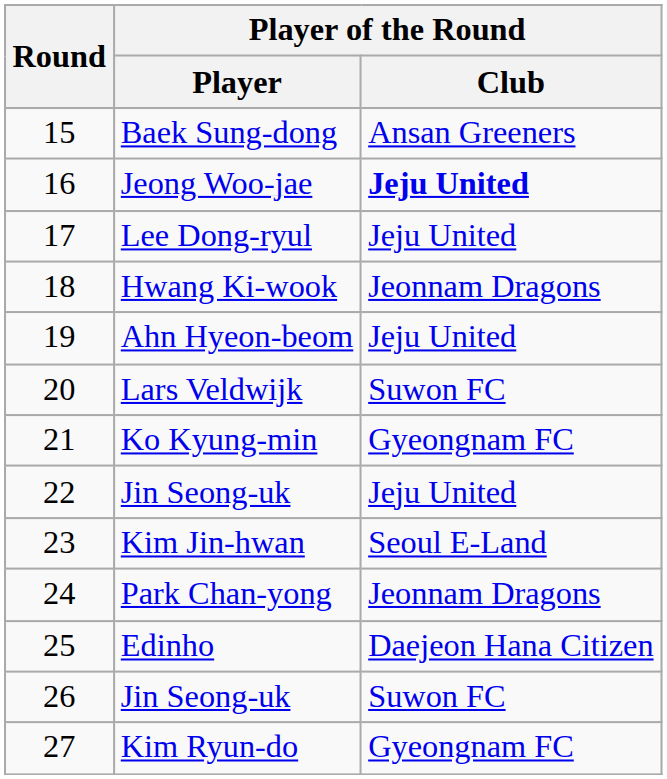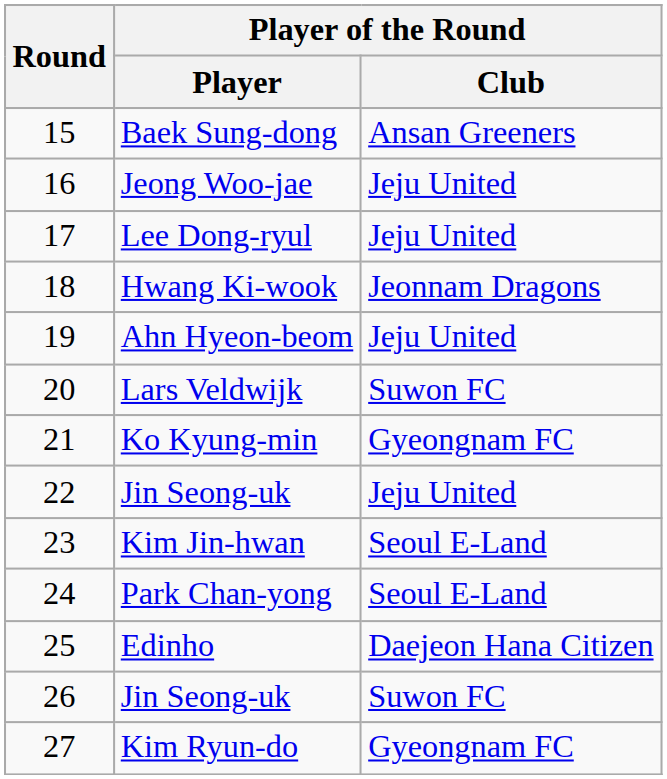Jeong Woo-jae | Player of the Round / Club: bold -> normal
Park Chan-yong | Player of the Round / Club: Jeonnam Dragons -> Seoul E-Land
